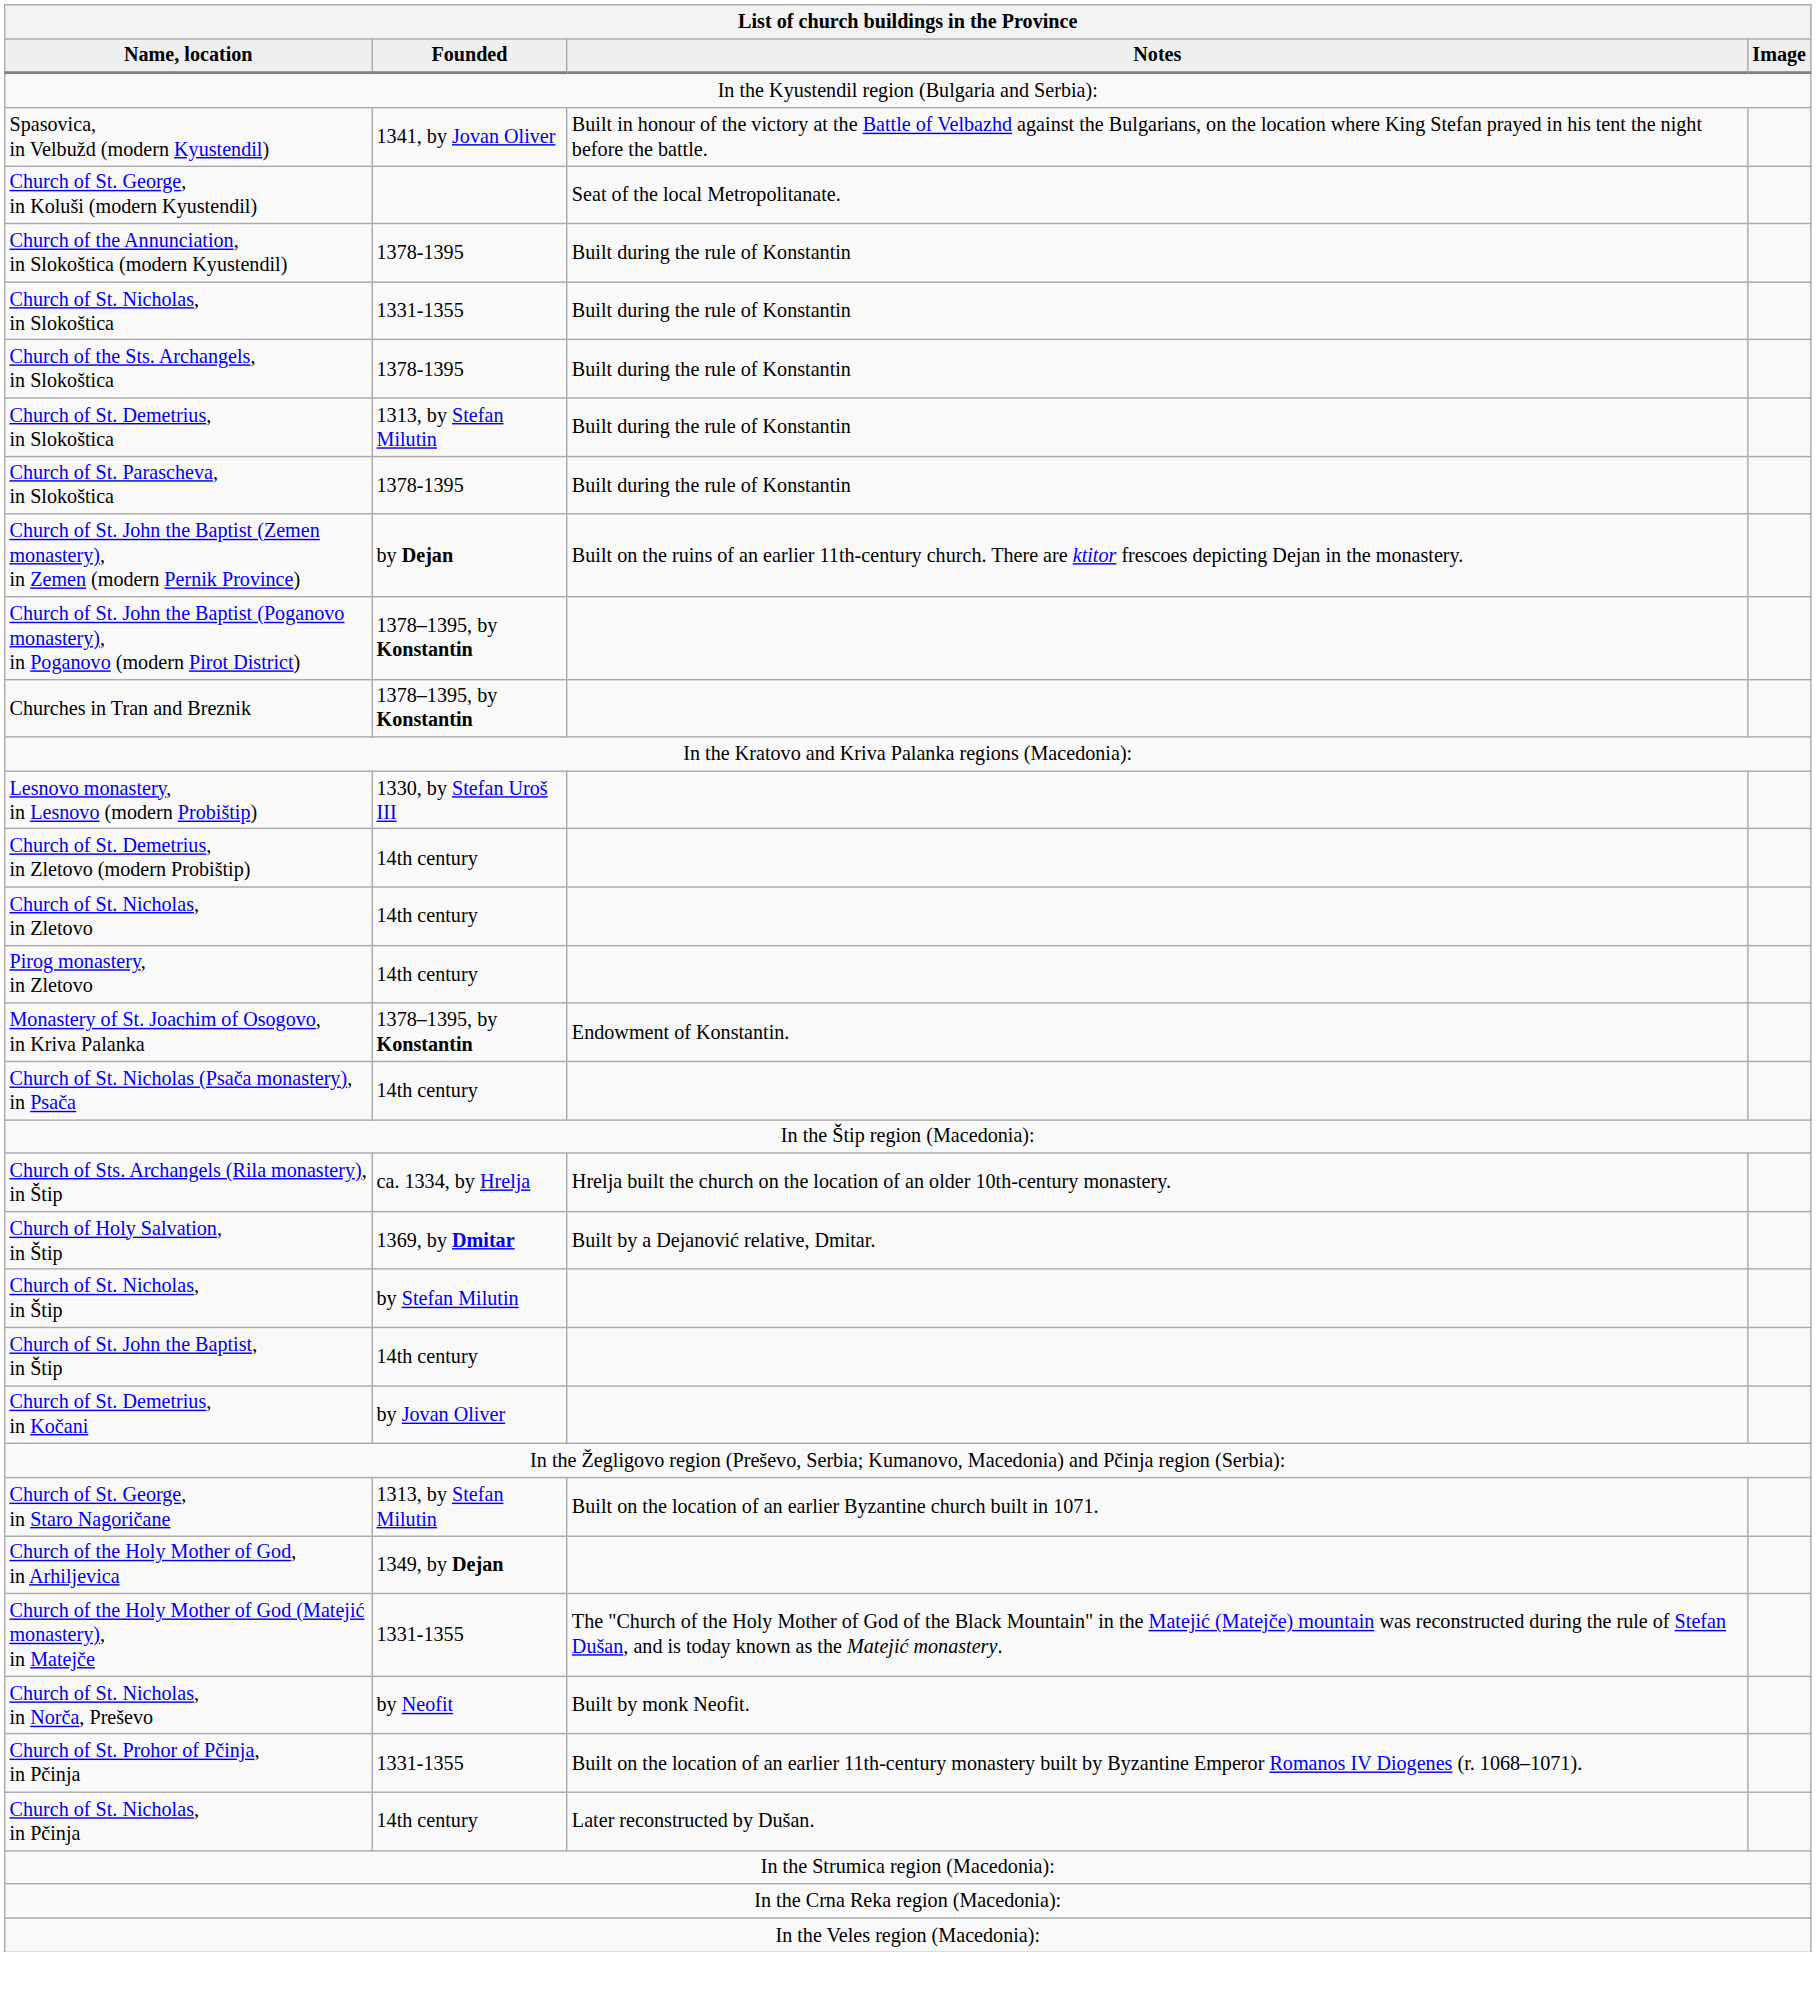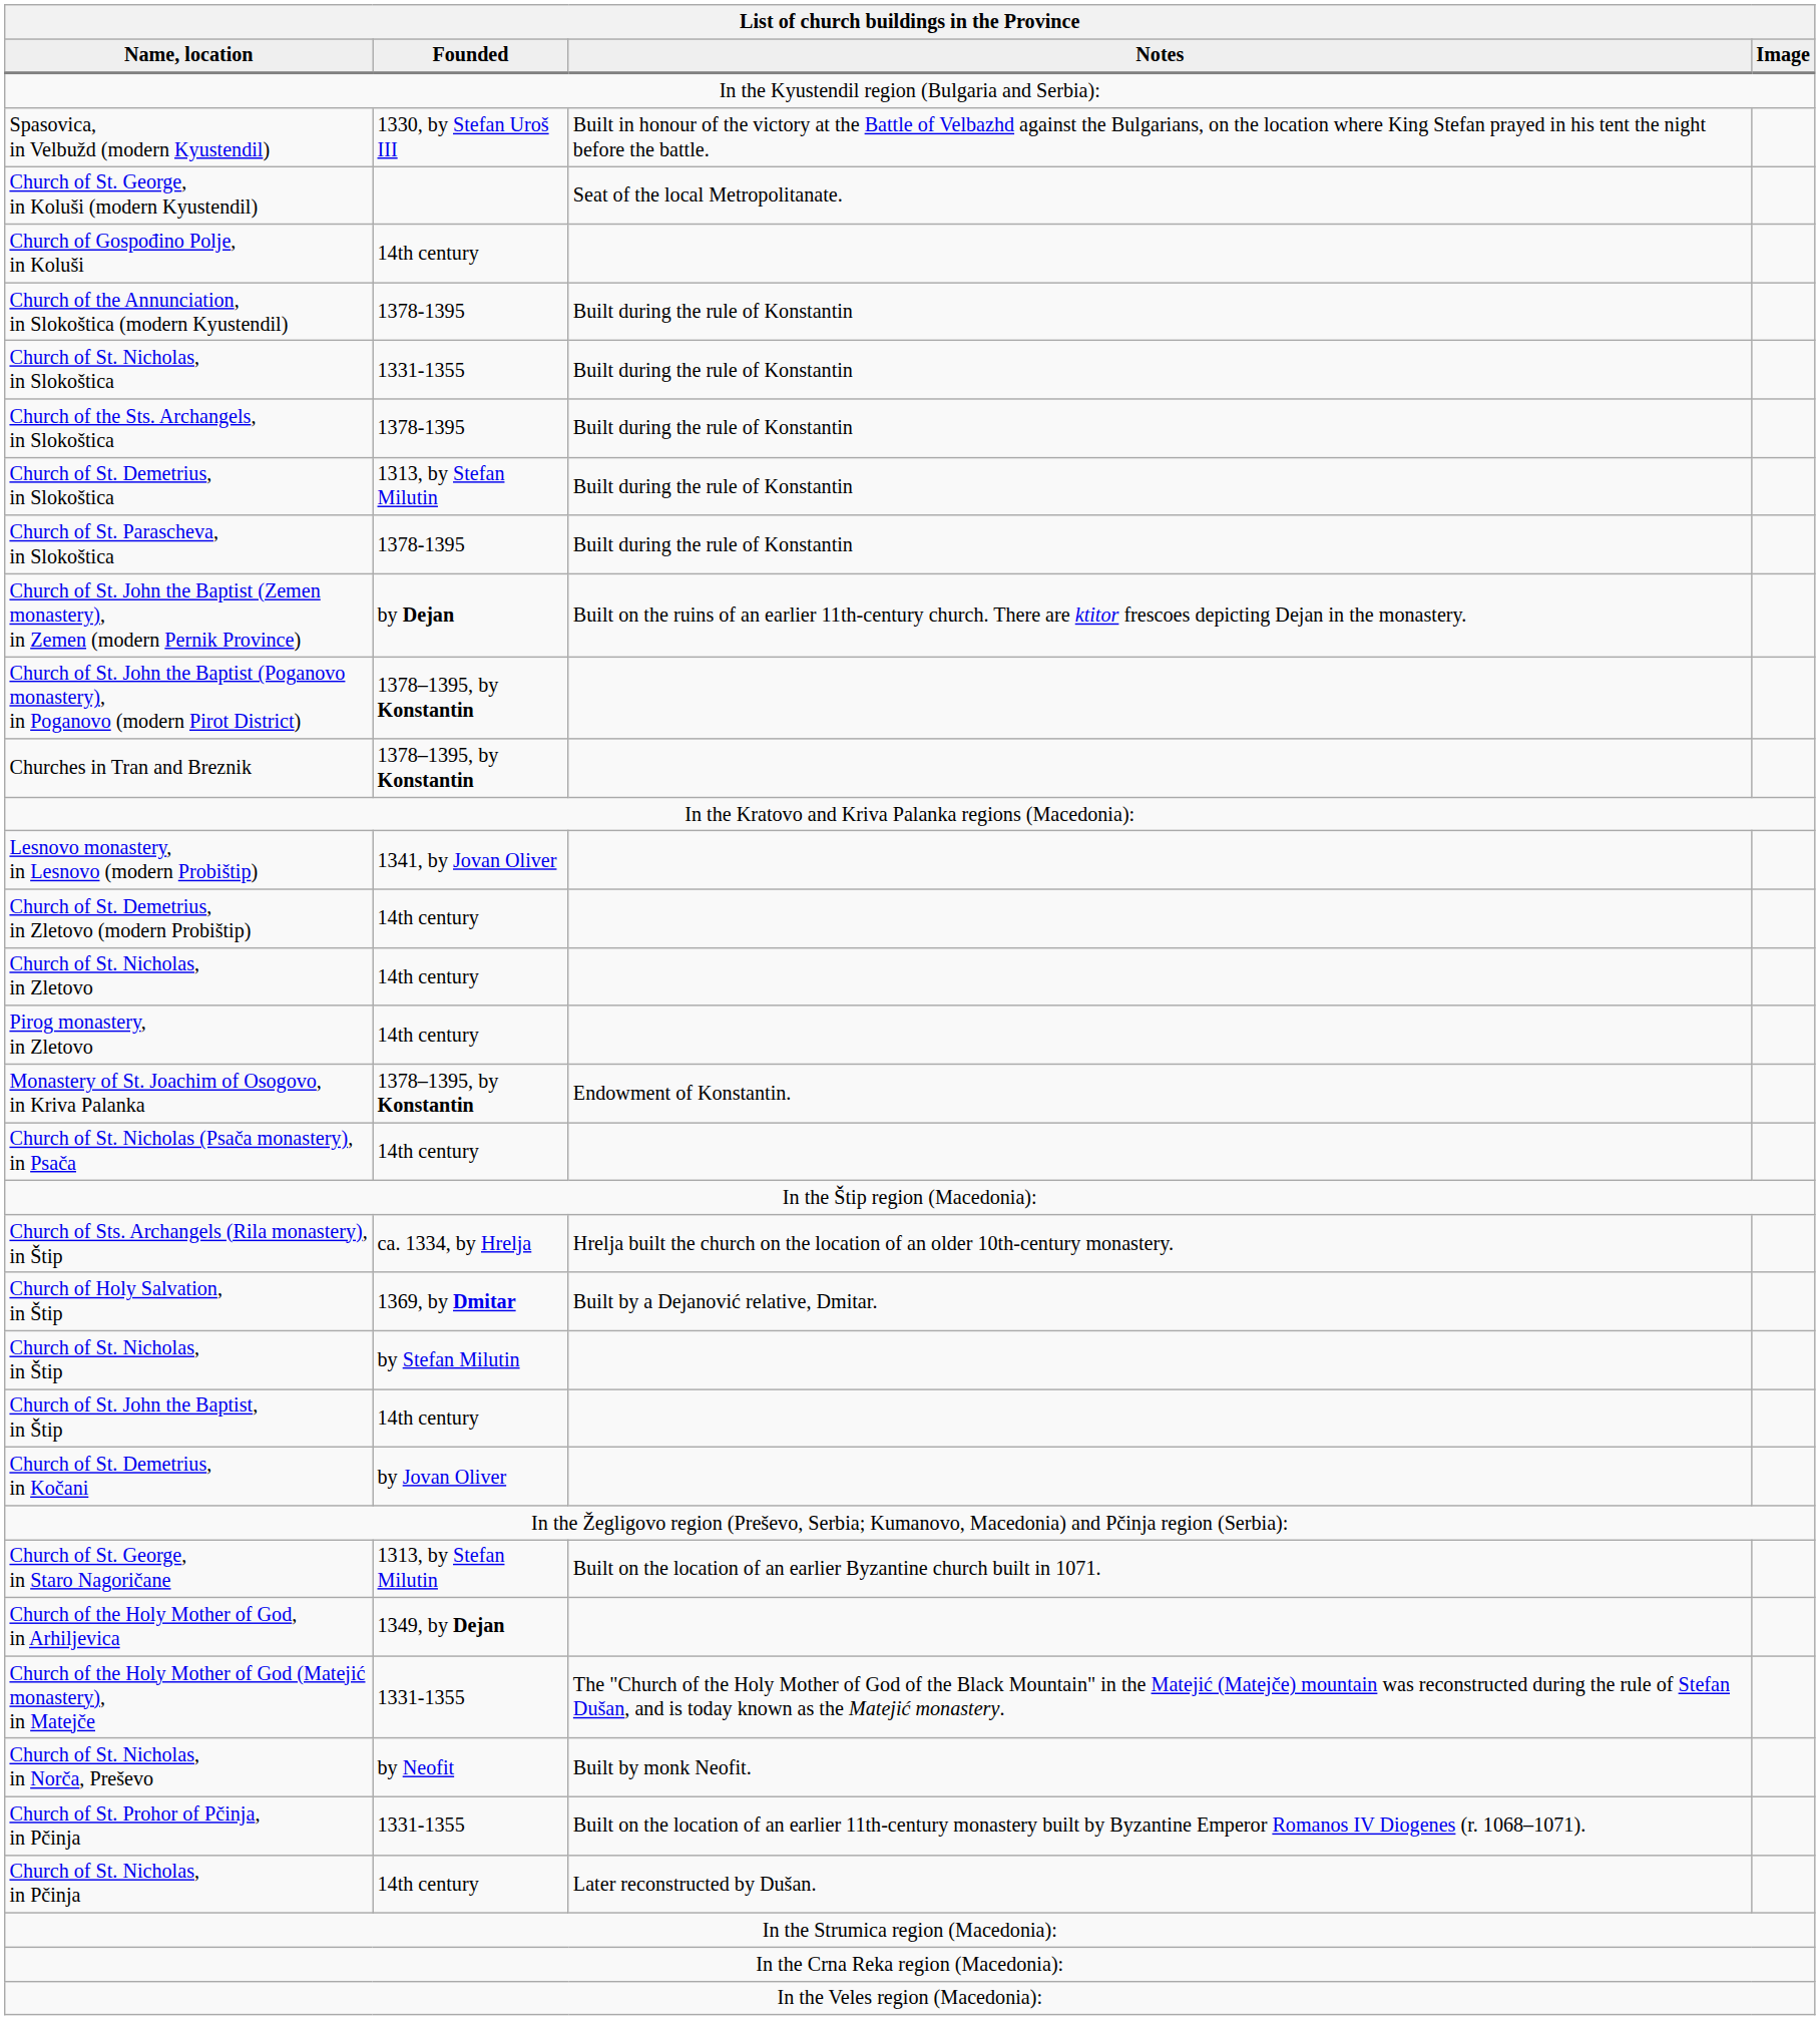Spasovica, in Velbužd (modern Kyustendil) | Founded: 1341, by Jovan Oliver -> 1330, by Stefan Uroš III
+ row: Church of Gospođino Polje, in Koluši | 14th century
Lesnovo monastery, in Lesnovo (modern Probištip) | Founded: 1330, by Stefan Uroš III -> 1341, by Jovan Oliver
